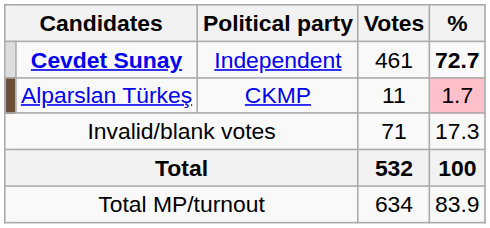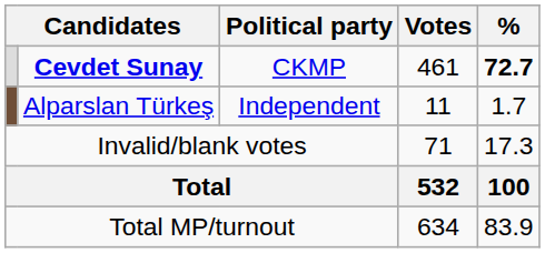Cevdet Sunay | Political party: Independent -> CKMP
Alparslan Türkeş | Political party: CKMP -> Independent
Alparslan Türkeş | %: pink background -> no background
